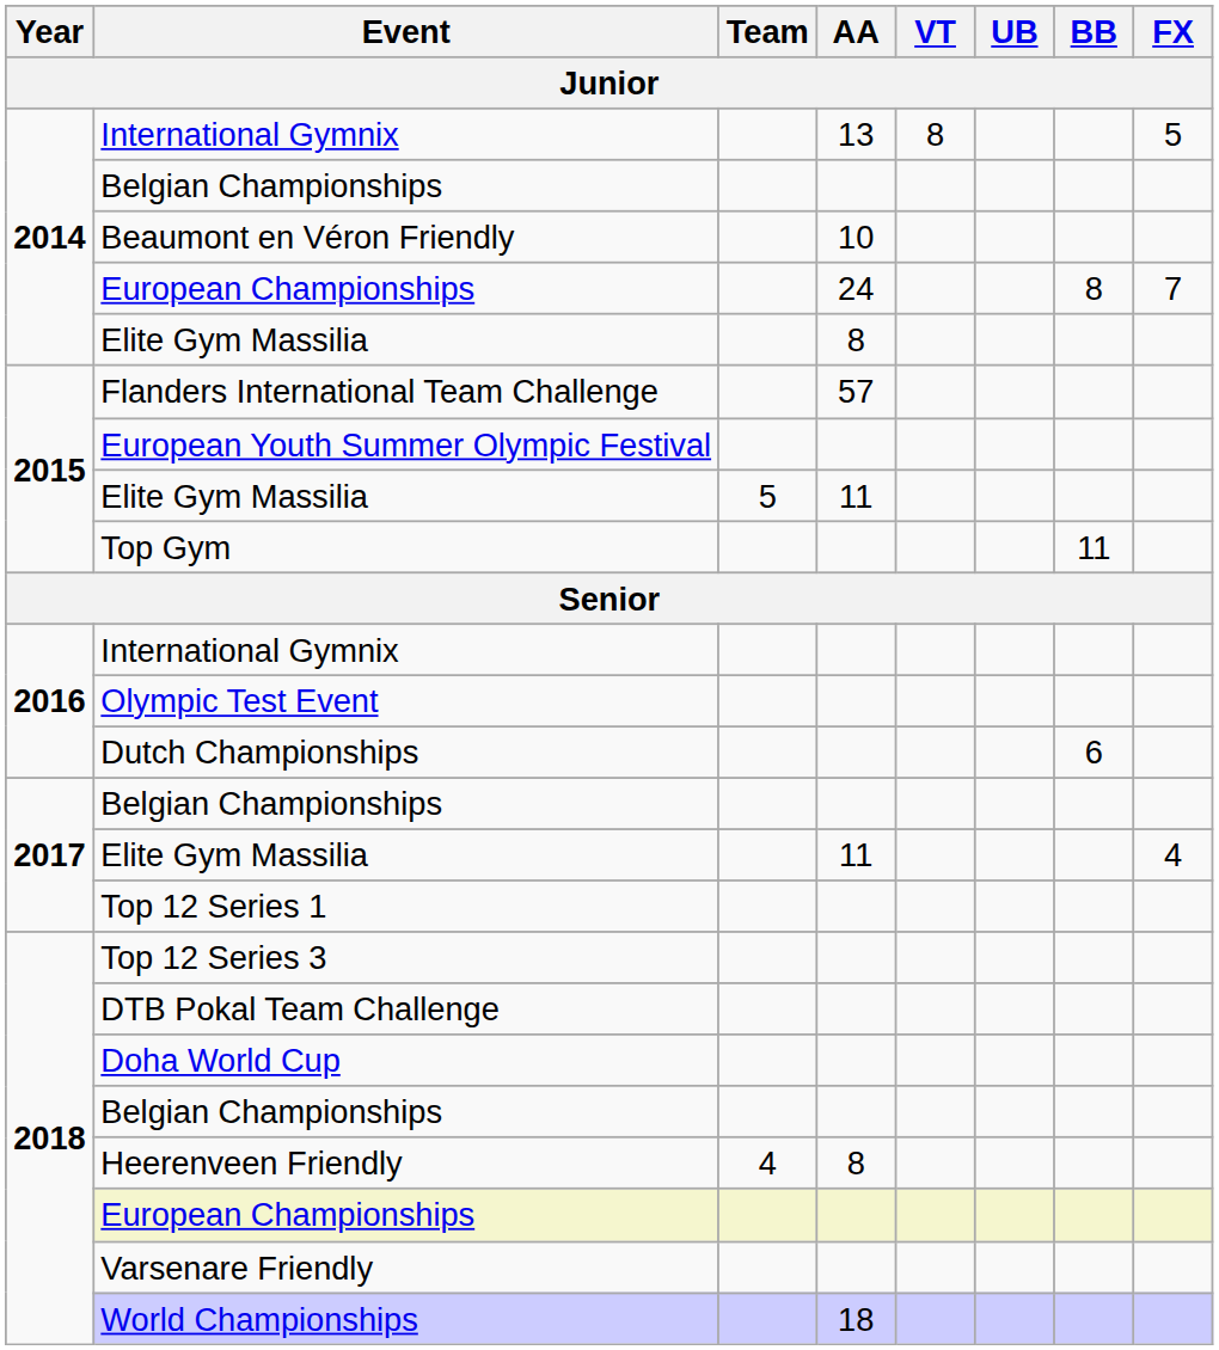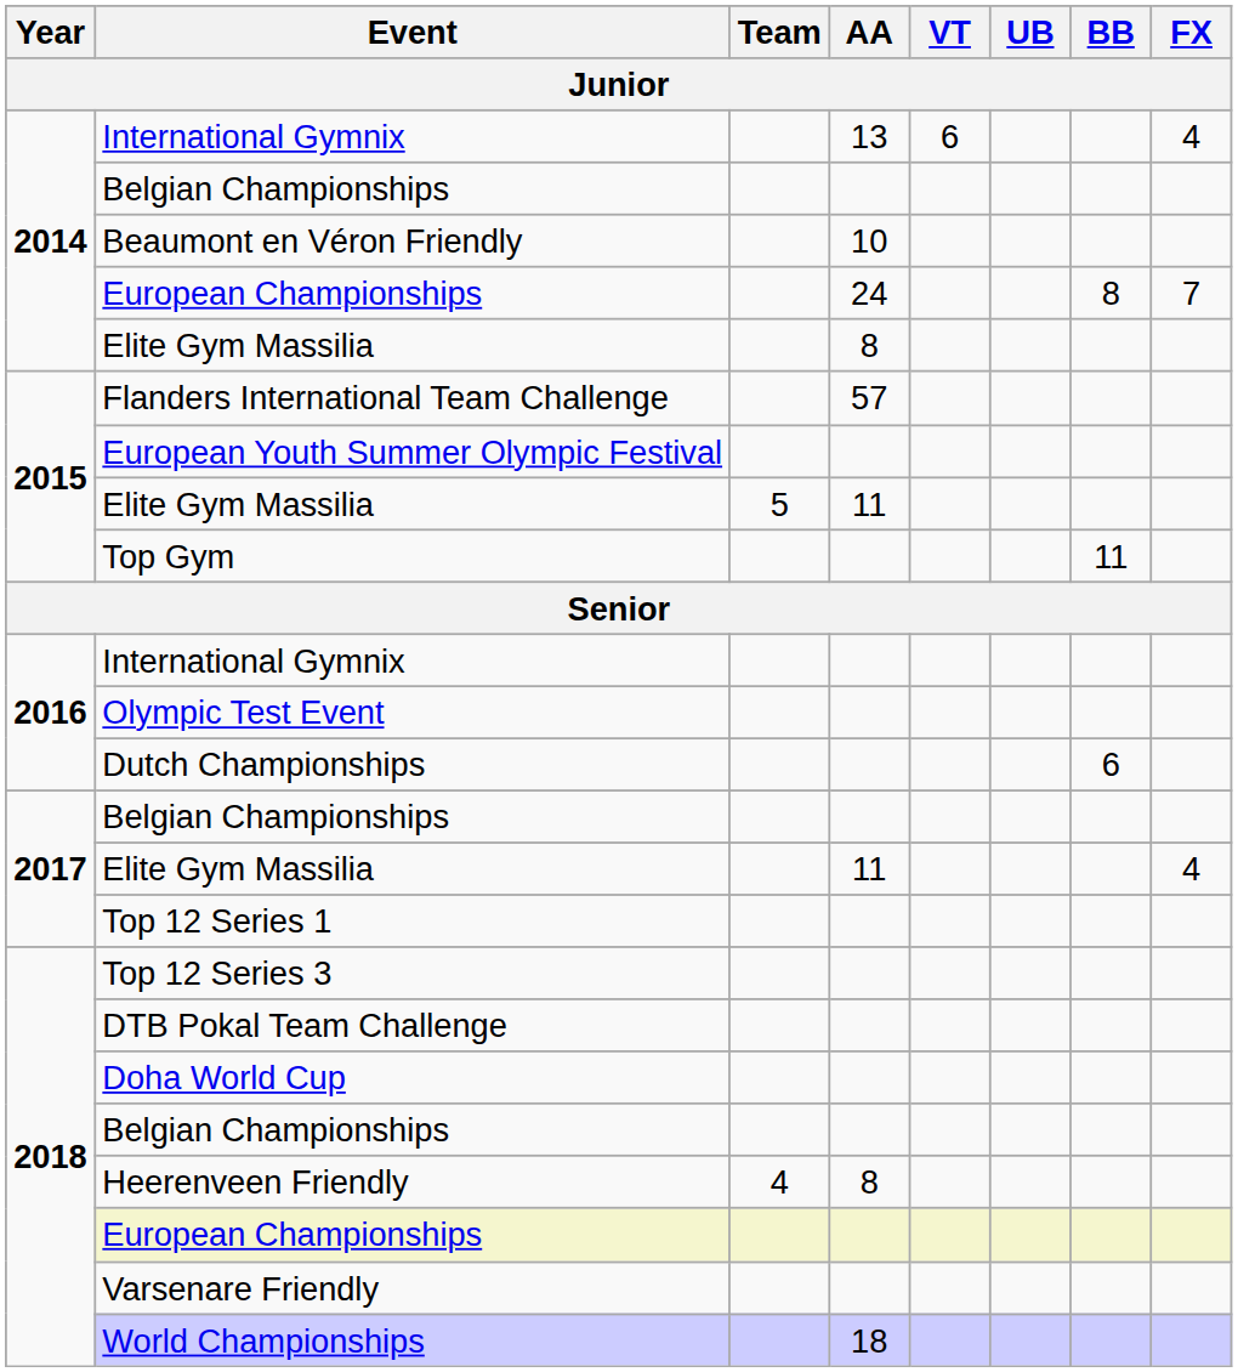2014 / International Gymnix | VT: 8 -> 6
2014 / International Gymnix | FX: 5 -> 4
